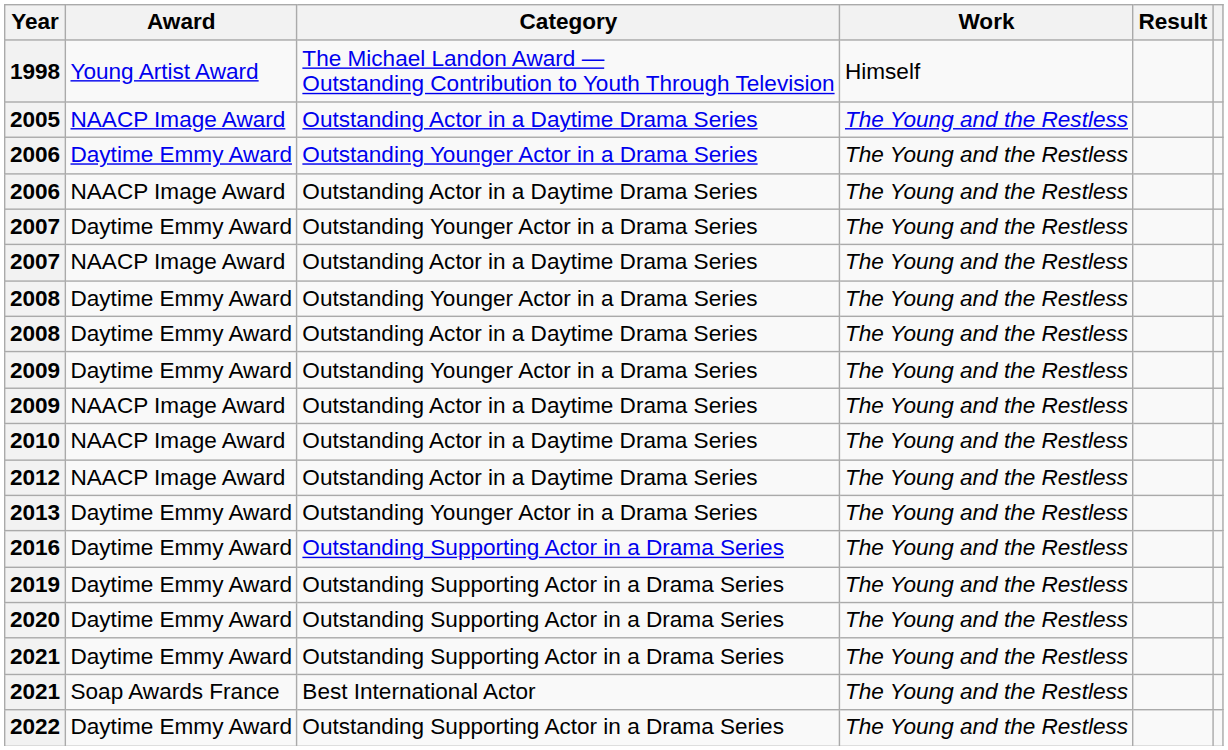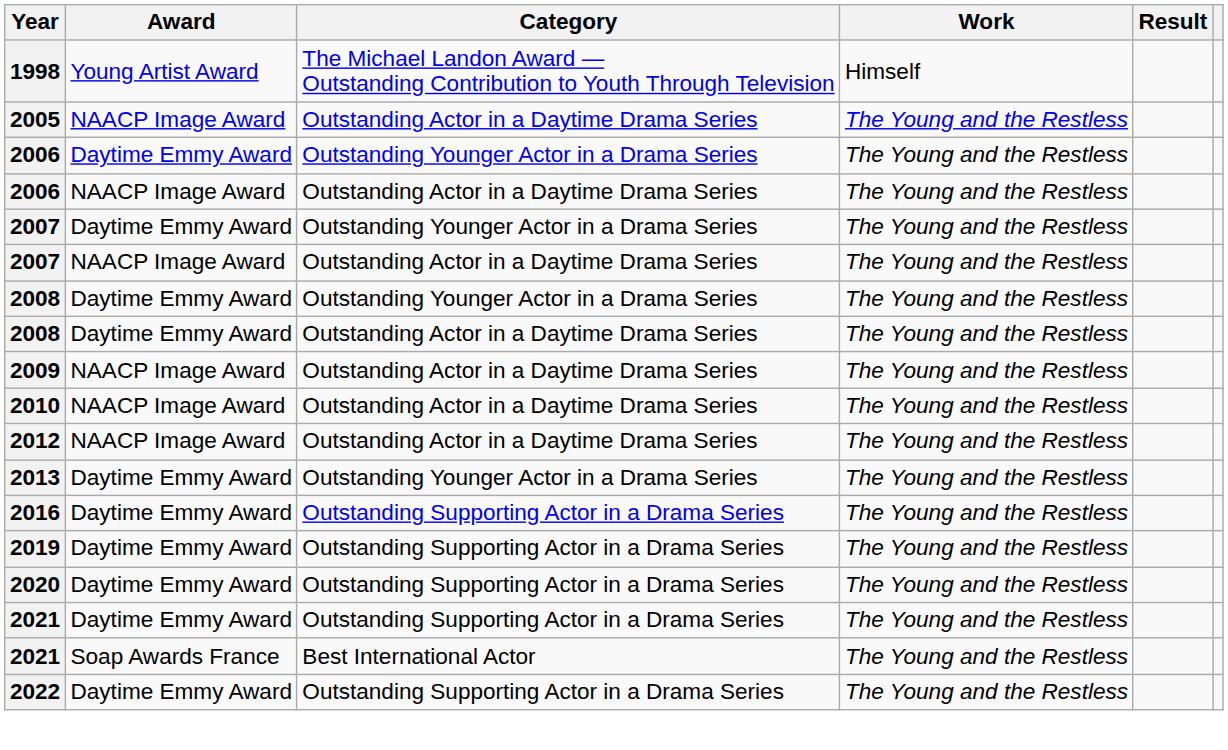- row: 2009 | Daytime Emmy Award | Outstanding Younger Actor in a Drama Series | The Young and the Restless
